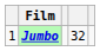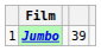Jumbo | column 4: 32 -> 39
